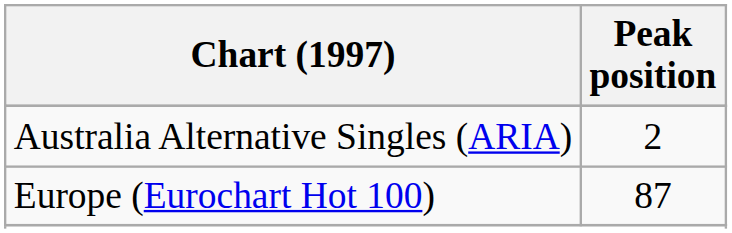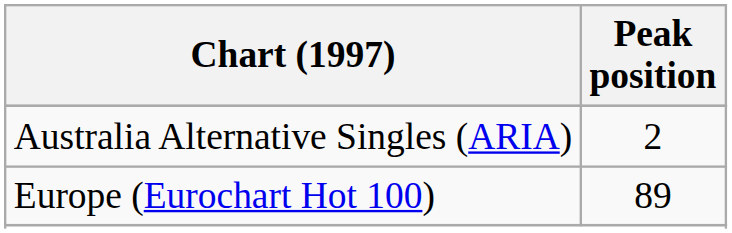Europe (Eurochart Hot 100) | Peak position: 87 -> 89
